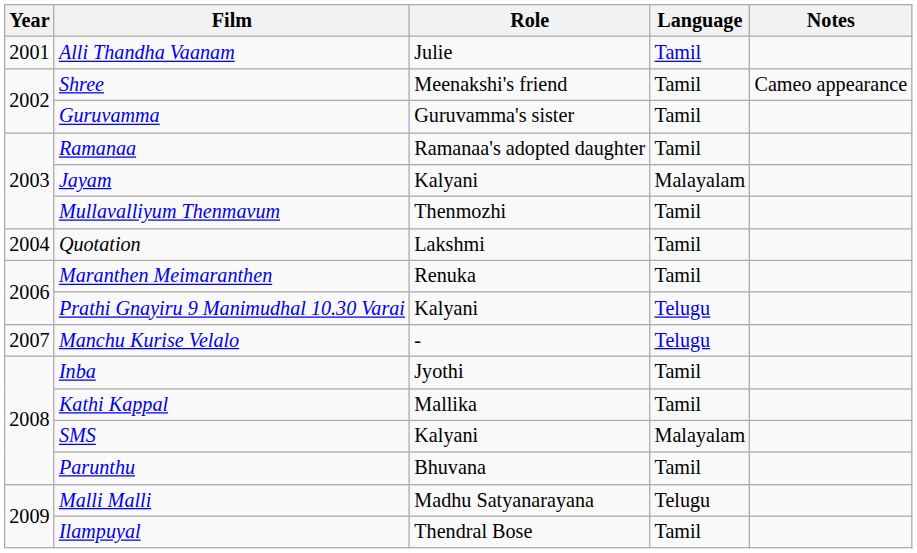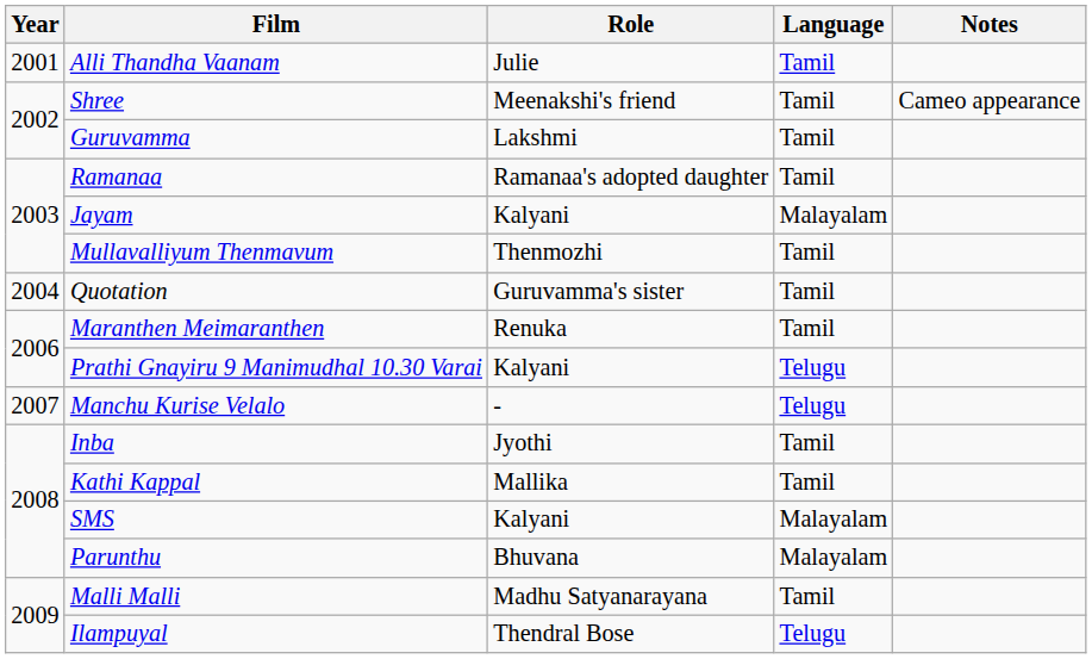Guruvamma | Role: Guruvamma's sister -> Lakshmi
Quotation | Role: Lakshmi -> Guruvamma's sister
Parunthu | Language: Tamil -> Malayalam
Malli Malli | Language: Telugu -> Tamil
Ilampuyal | Language: Tamil -> Telugu
